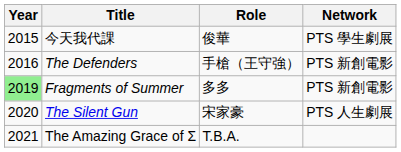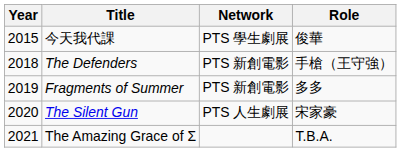columns swapped: Role <-> Network
The Defenders | Year: 2016 -> 2018
Fragments of Summer | Year: lightgreen background -> no background
